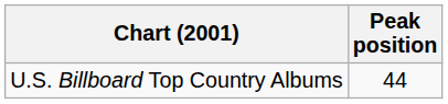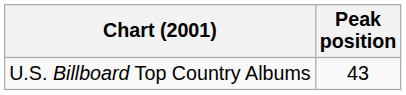U.S. Billboard Top Country Albums | Peak position: 44 -> 43
